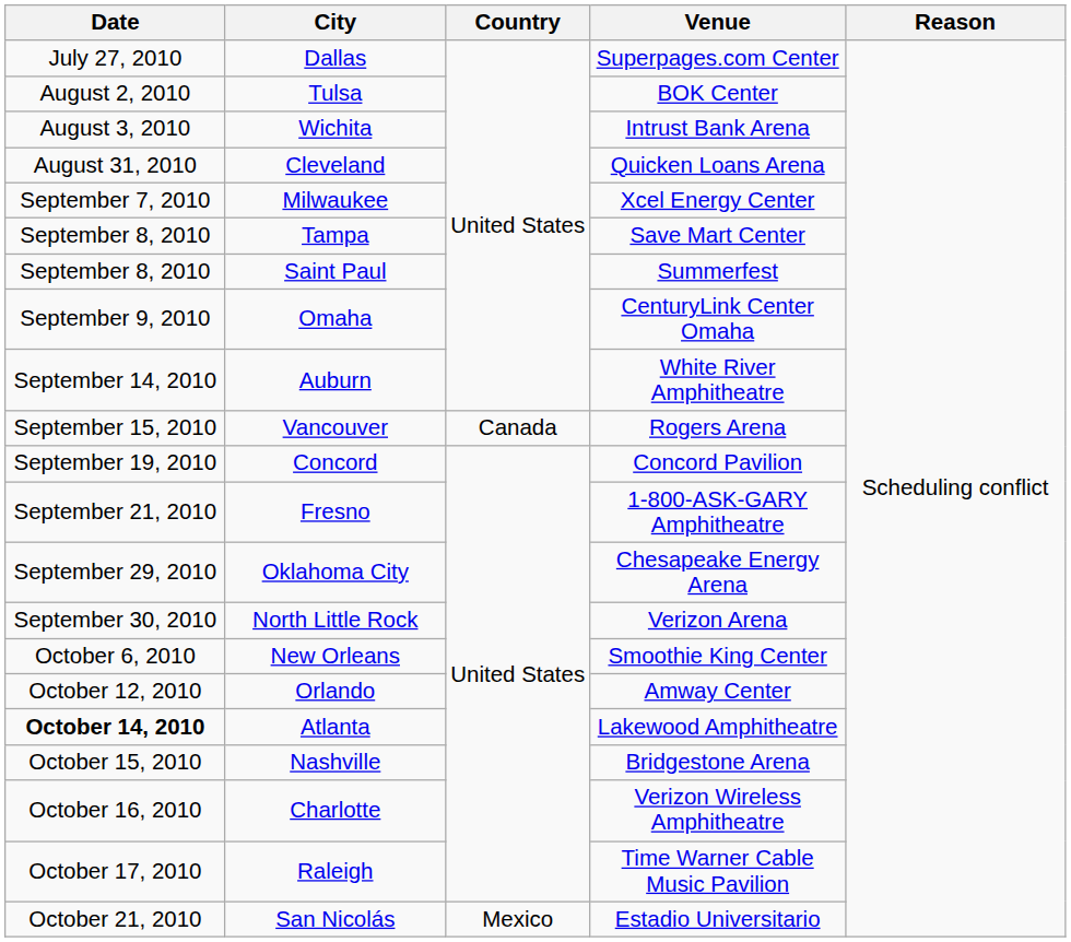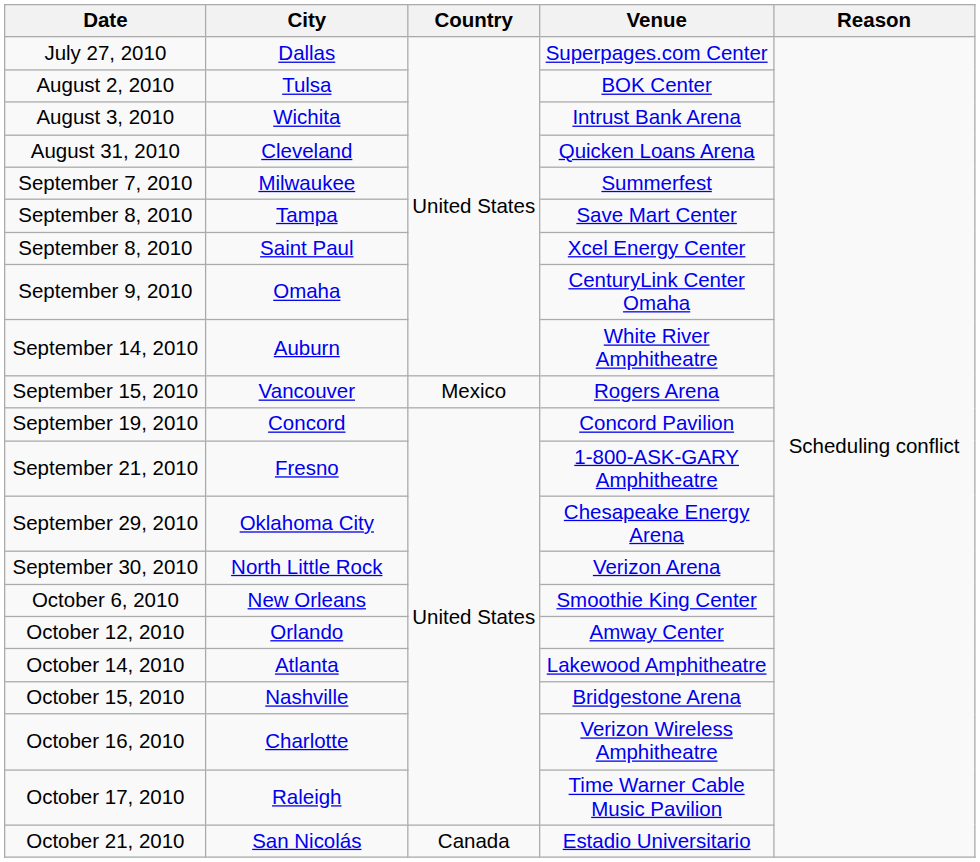Milwaukee | Venue: Xcel Energy Center -> Summerfest
Saint Paul | Venue: Summerfest -> Xcel Energy Center
Vancouver | Country: Canada -> Mexico
Atlanta | Date: bold -> normal
San Nicolás | Country: Mexico -> Canada
